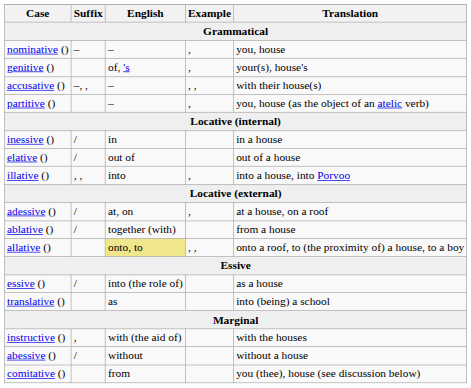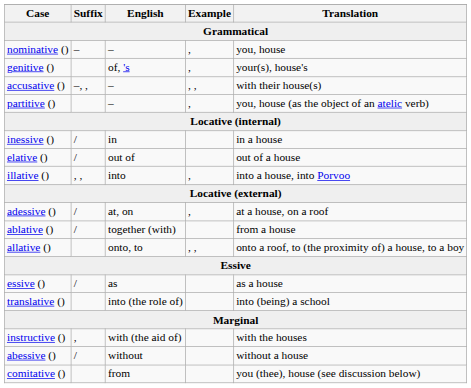allative () | English: khaki background -> no background
essive () | English: into (the role of) -> as
translative () | English: as -> into (the role of)
